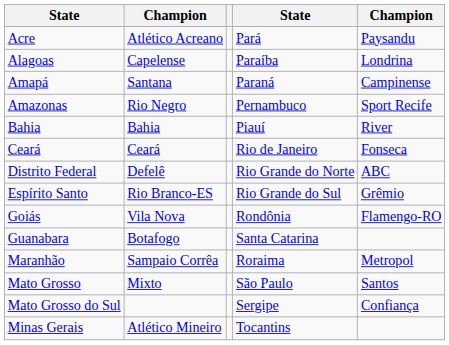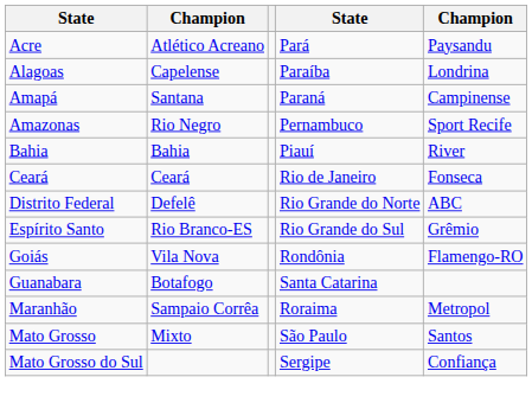- row: Minas Gerais | Atlético Mineiro | Tocantins
